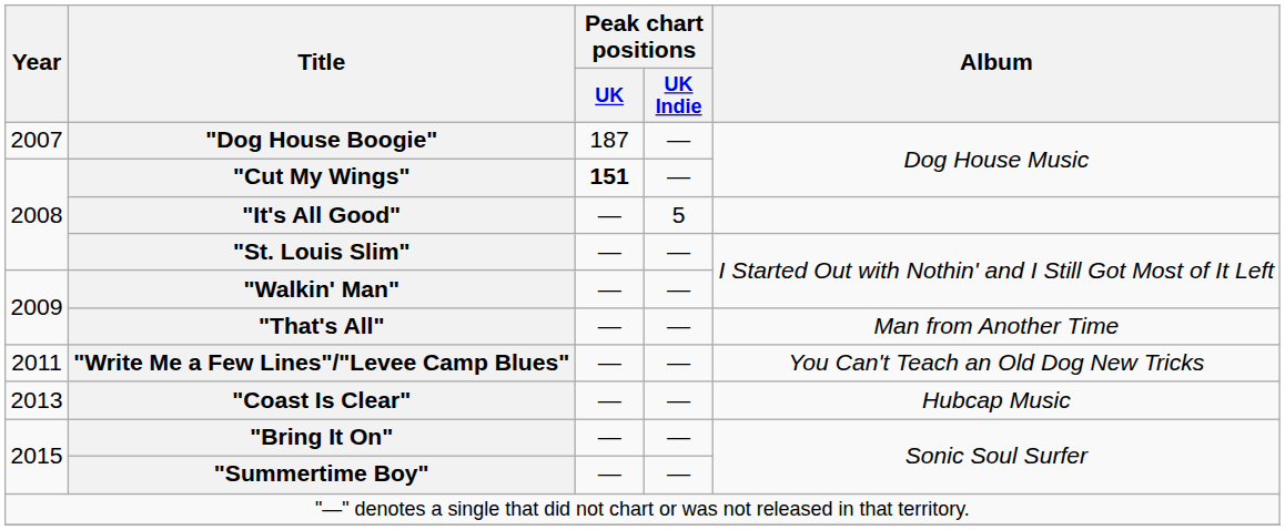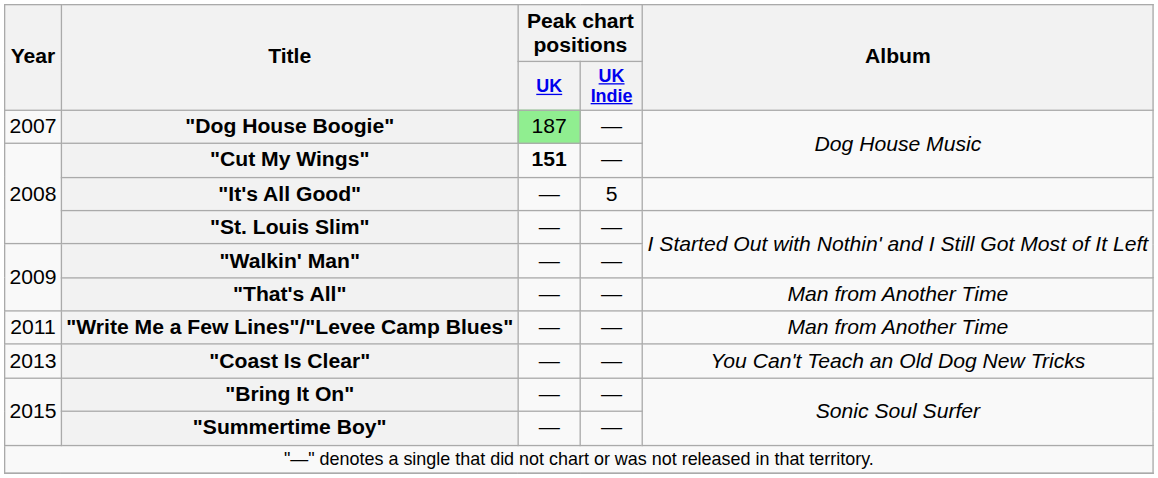"Dog House Boogie" | Peak chart positions / UK: no background -> lightgreen background
"Write Me a Few Lines"/"Levee Camp Blues" | Album: You Can't Teach an Old Dog New Tricks -> Man from Another Time
"Coast Is Clear" | Album: Hubcap Music -> You Can't Teach an Old Dog New Tricks
